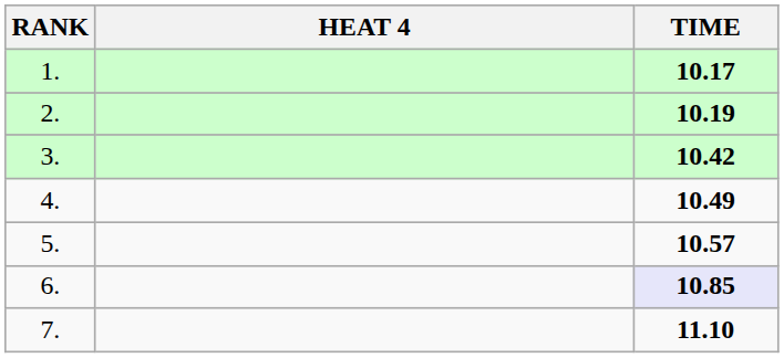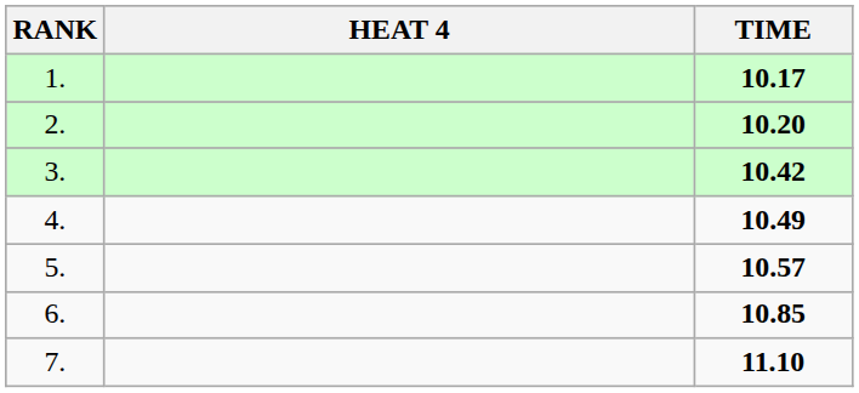2. | TIME: 10.19 -> 10.20
6. | TIME: lavender background -> no background
